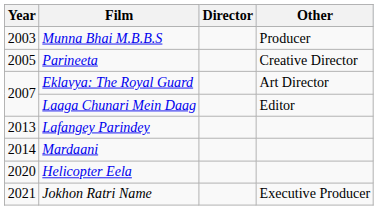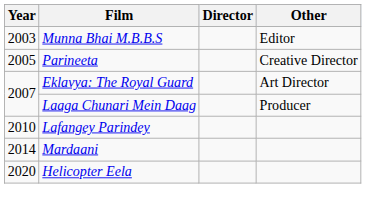Munna Bhai M.B.B.S | Other: Producer -> Editor
Laaga Chunari Mein Daag | Other: Editor -> Producer
Lafangey Parindey | Year: 2013 -> 2010
- row: 2021 | Jokhon Ratri Name | Executive Producer
